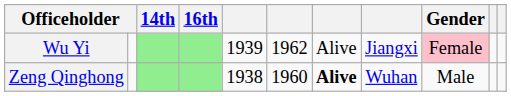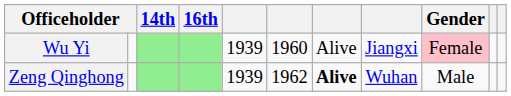Wu Yi | column 6: 1962 -> 1960
Zeng Qinghong | column 5: 1938 -> 1939
Zeng Qinghong | column 6: 1960 -> 1962
